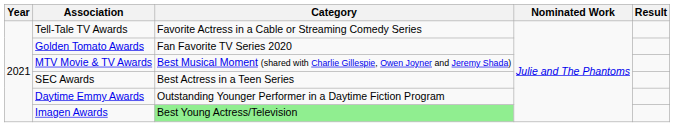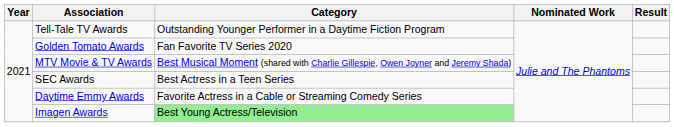Tell-Tale TV Awards | Category: Favorite Actress in a Cable or Streaming Comedy Series -> Outstanding Younger Performer in a Daytime Fiction Program
Daytime Emmy Awards | Category: Outstanding Younger Performer in a Daytime Fiction Program -> Favorite Actress in a Cable or Streaming Comedy Series
